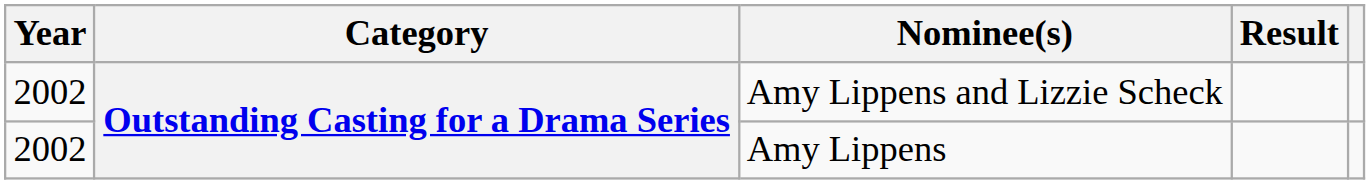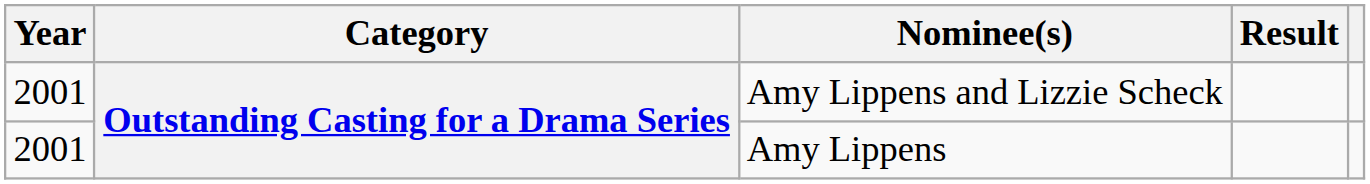Amy Lippens and Lizzie Scheck | Year: 2002 -> 2001
Amy Lippens | Year: 2002 -> 2001
